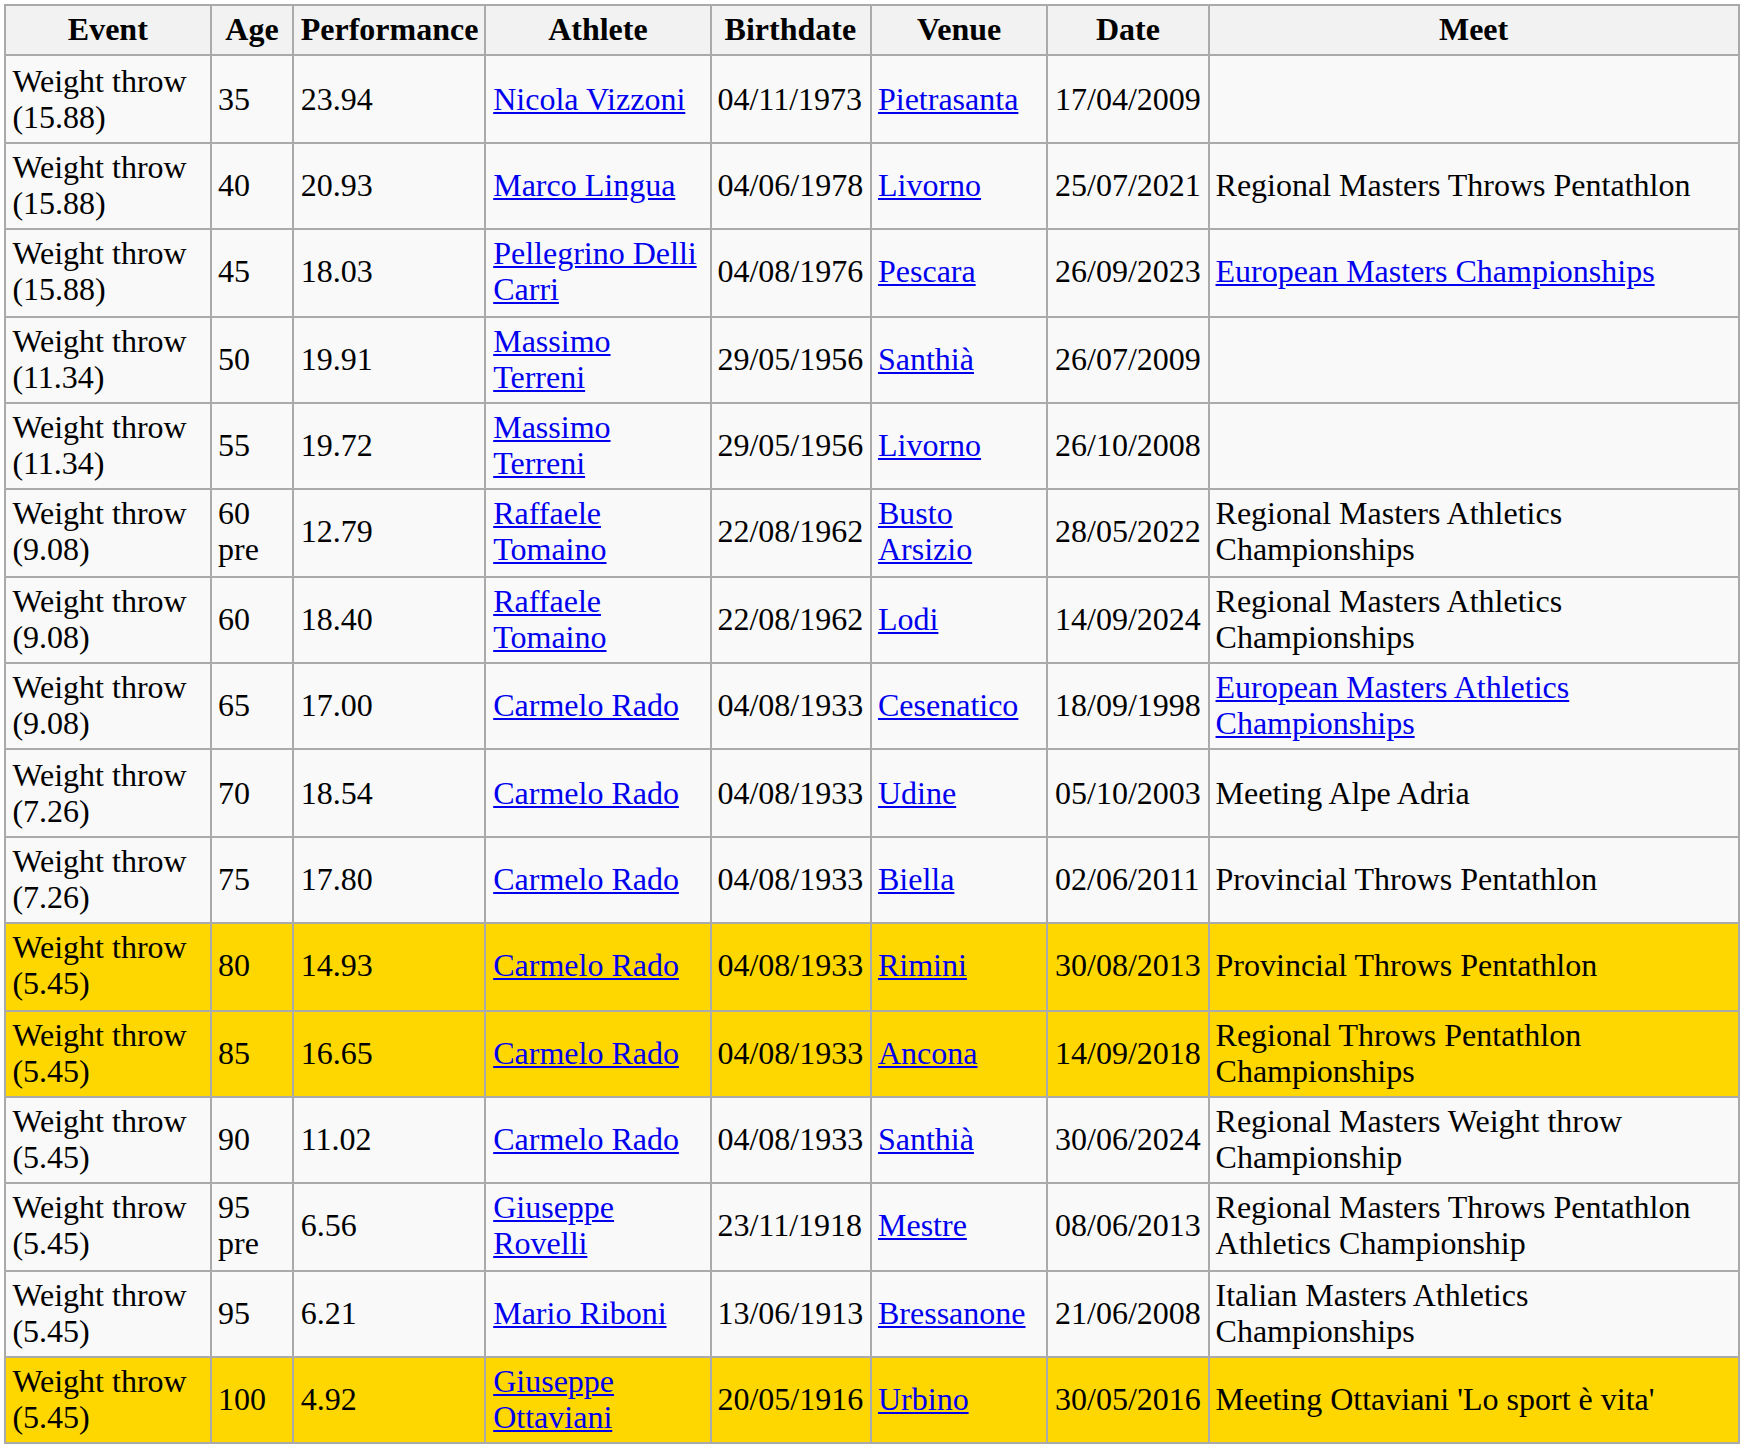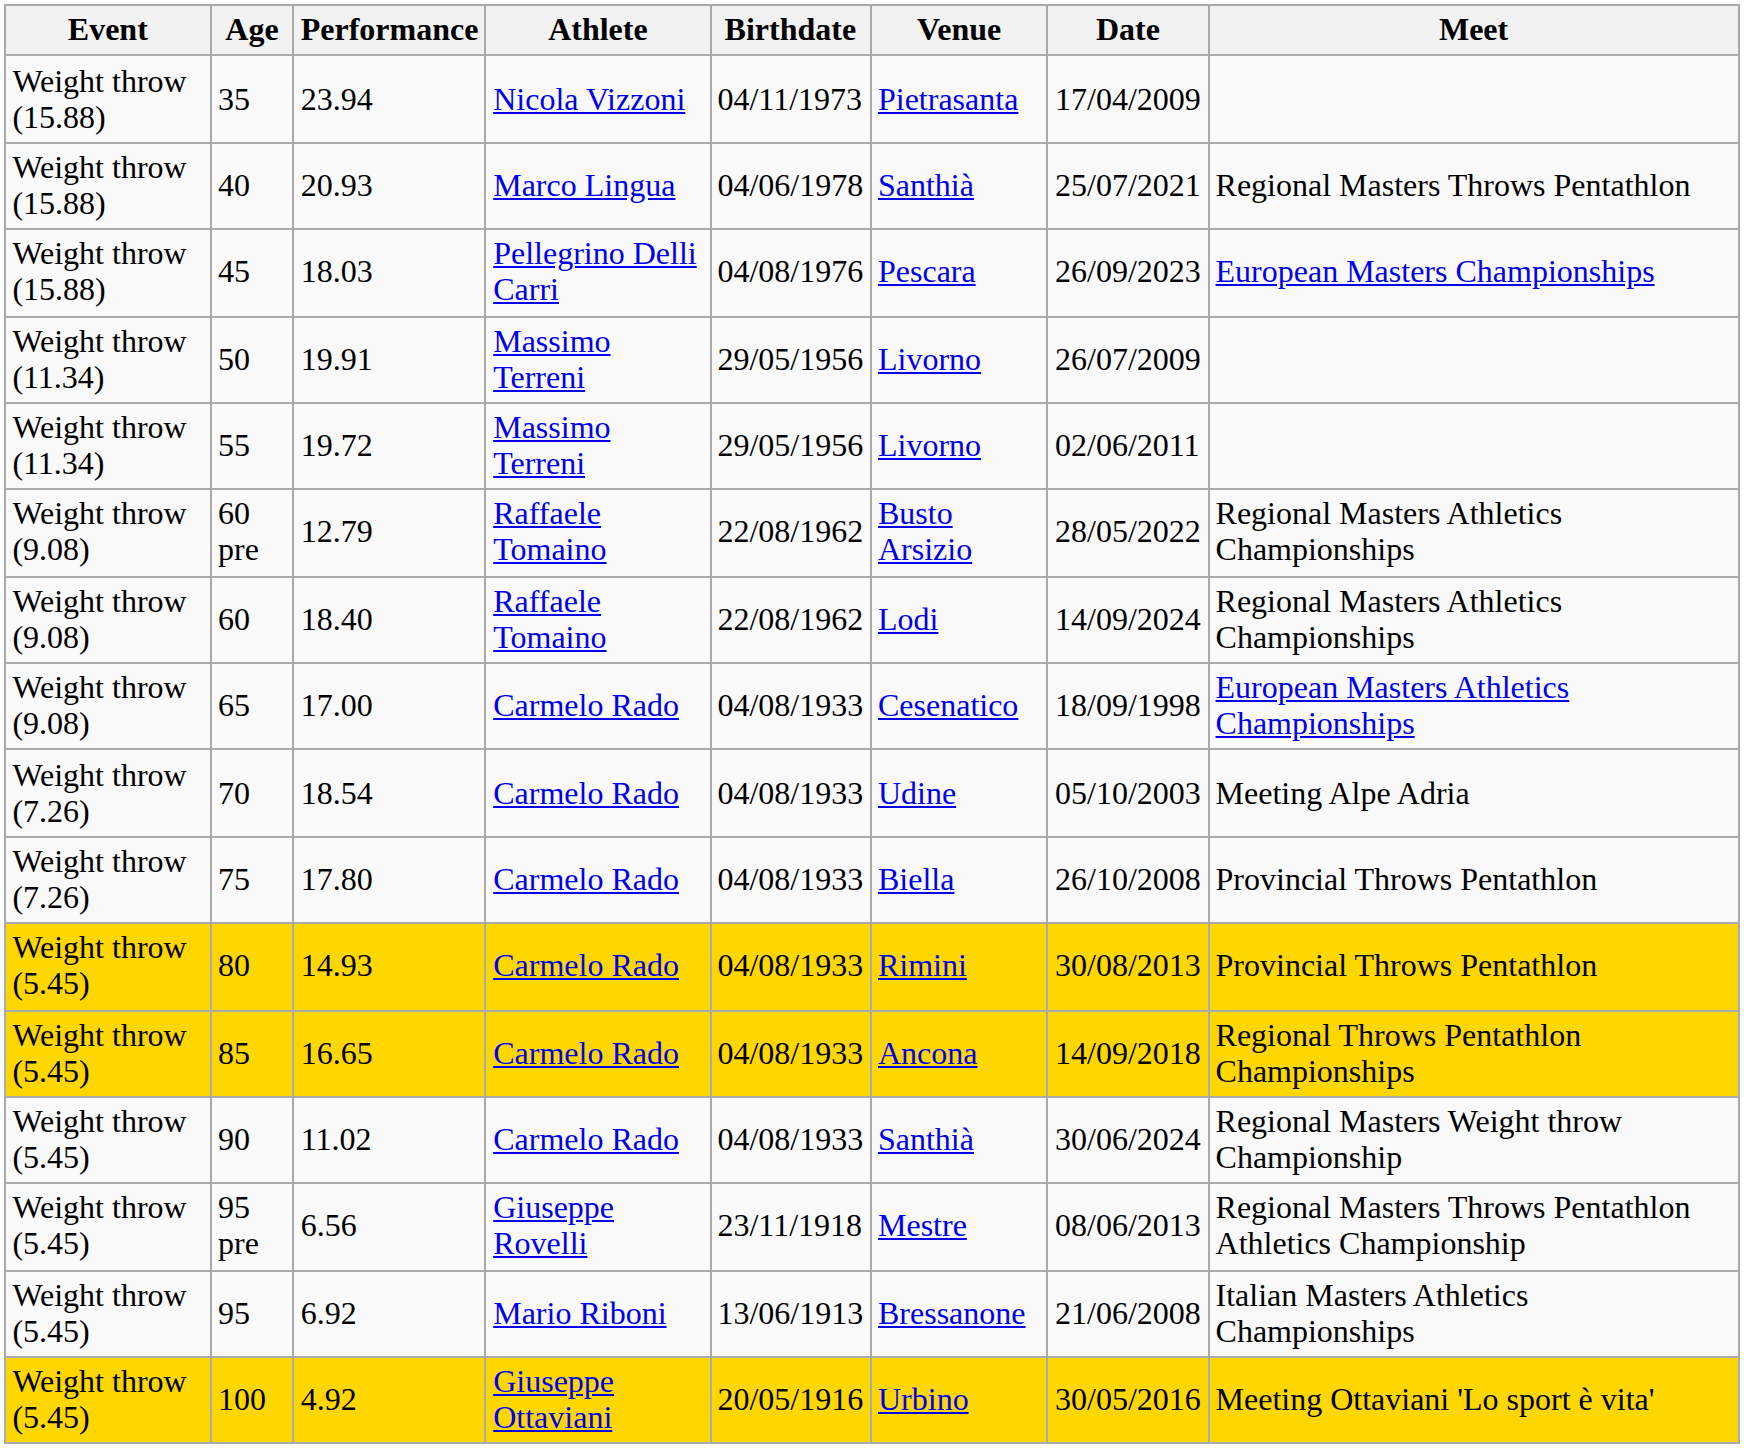40 | Venue: Livorno -> Santhià
50 | Venue: Santhià -> Livorno
55 | Date: 26/10/2008 -> 02/06/2011
75 | Date: 02/06/2011 -> 26/10/2008
95 | Performance: 6.21 -> 6.92
